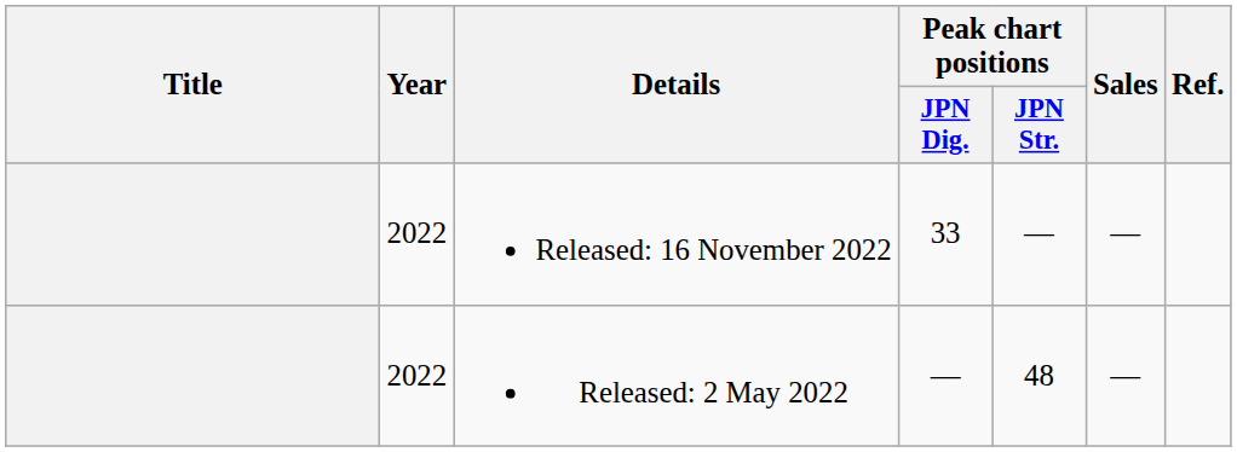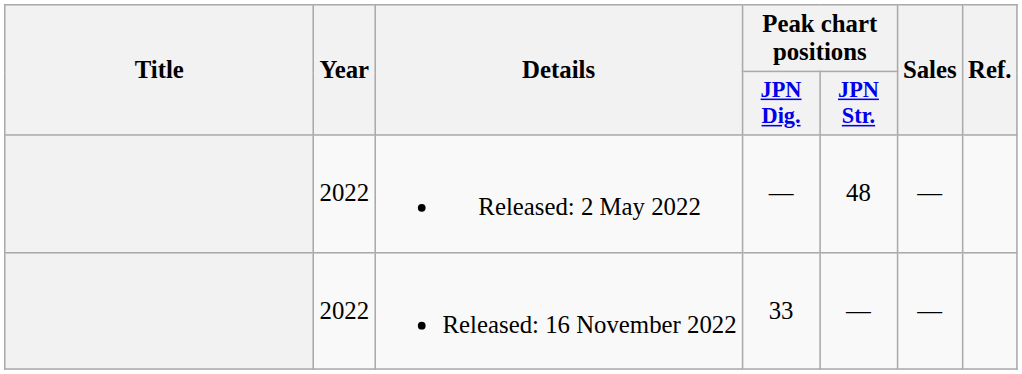rows swapped: Released: 2 May 2022 <-> Released: 16 November 2022
